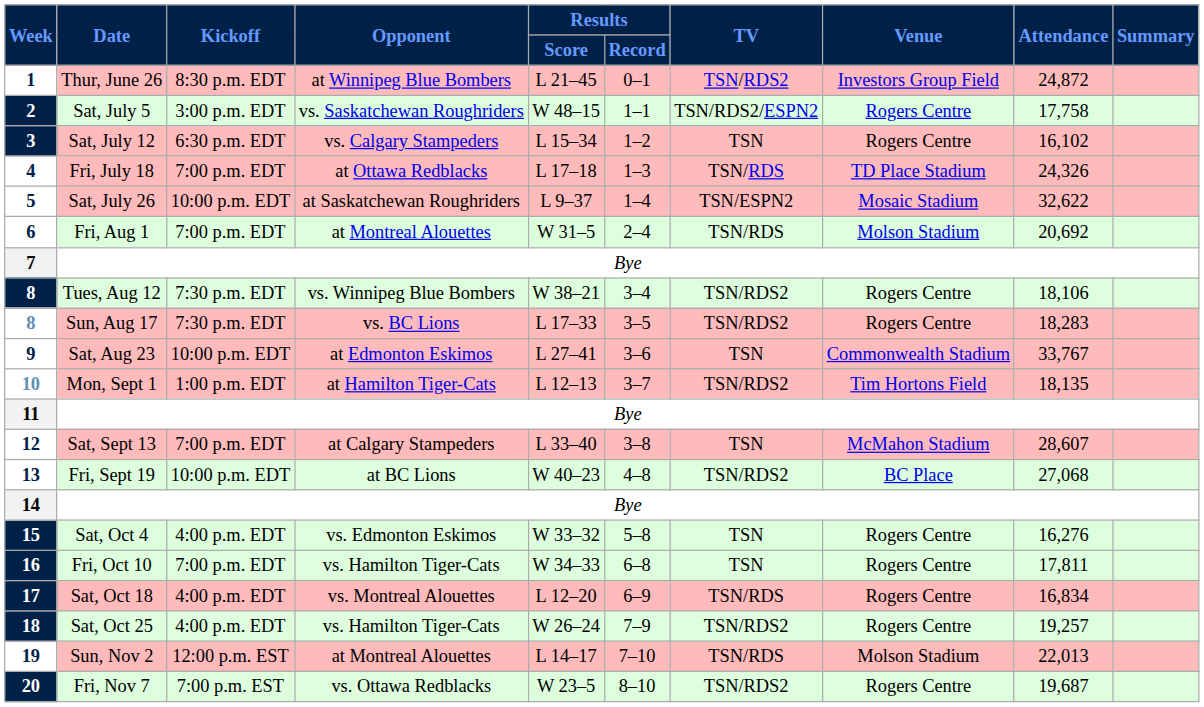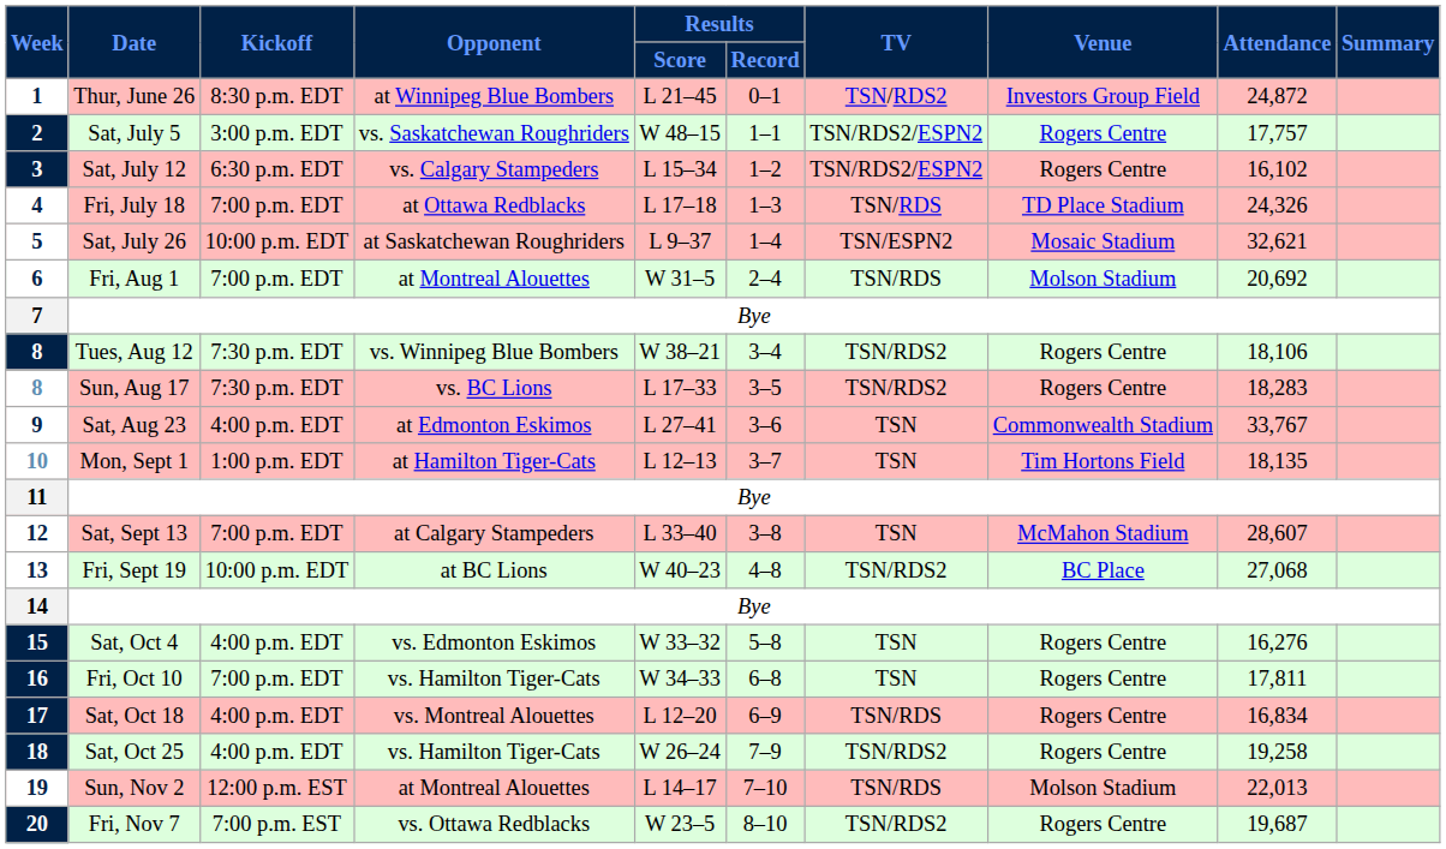2 | Attendance: 17,758 -> 17,757
3 | TV: TSN -> TSN/RDS2/ESPN2
5 | Attendance: 32,622 -> 32,621
9 | Kickoff: 10:00 p.m. EDT -> 4:00 p.m. EDT
10 | TV: TSN/RDS2 -> TSN
18 | Attendance: 19,257 -> 19,258
